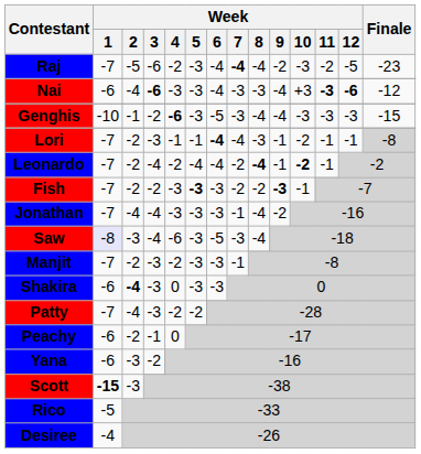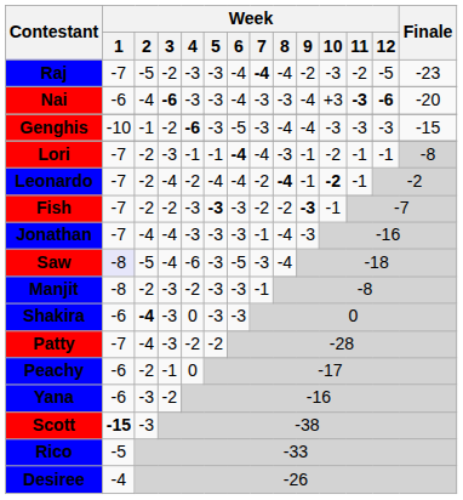Raj | Week / 3: -6 -> -2
Raj | Week / 4: -2 -> -3
Nai | Finale: -12 -> -20
Jonathan | Week / 9: -2 -> -3
Saw | Week / 2: -3 -> -5
Manjit | Week / 1: -7 -> -8
